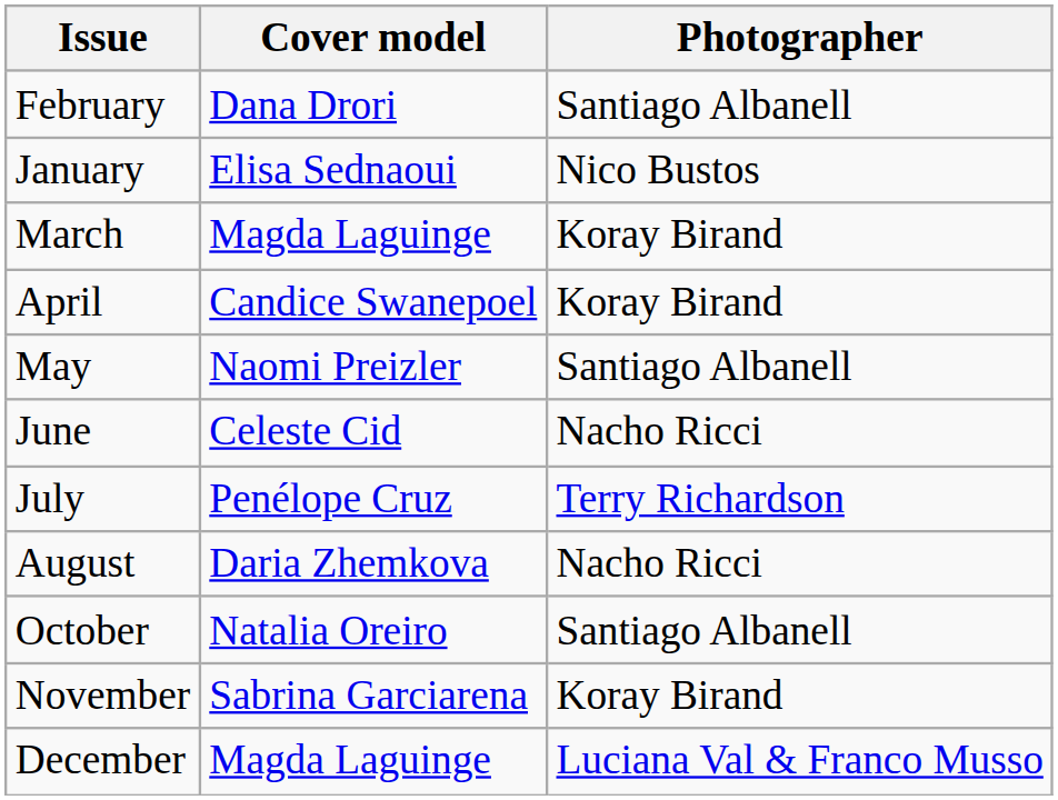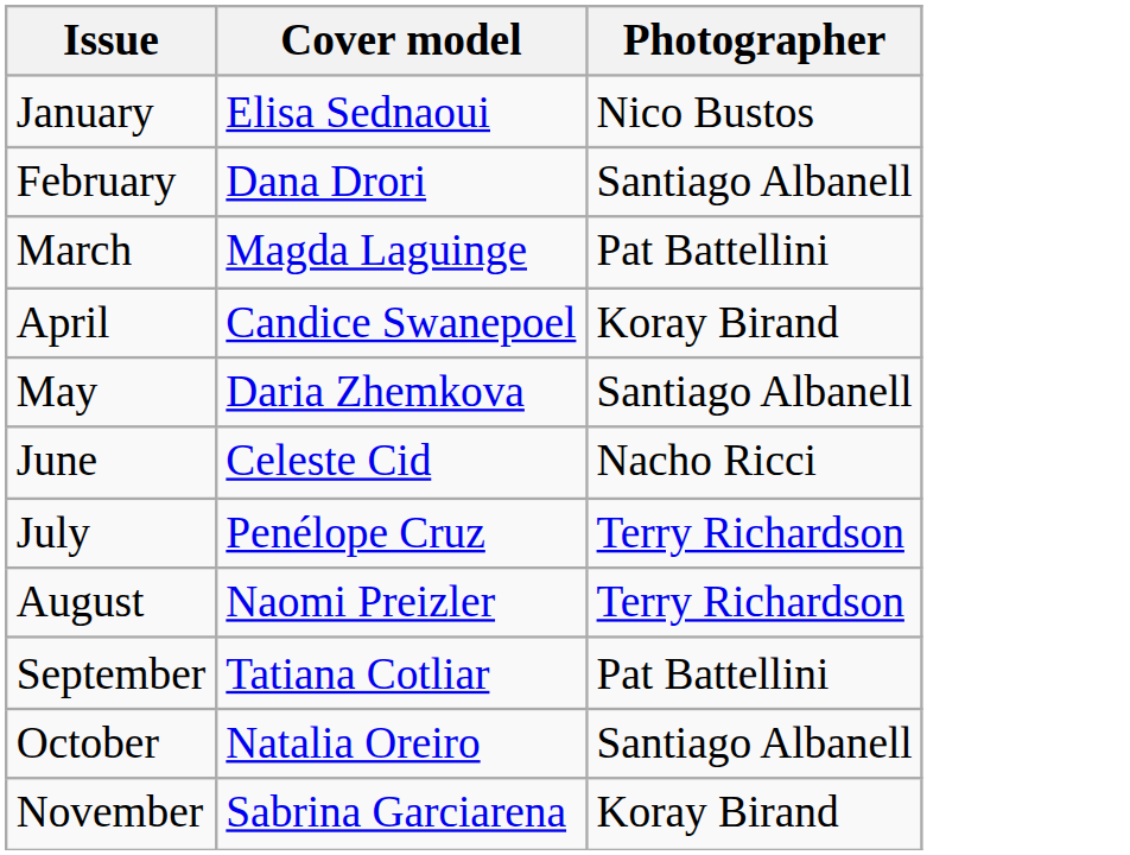rows swapped: January <-> February
March | Photographer: Koray Birand -> Pat Battellini
May | Cover model: Naomi Preizler -> Daria Zhemkova
August | Cover model: Daria Zhemkova -> Naomi Preizler
August | Photographer: Nacho Ricci -> Terry Richardson
+ row: September | Tatiana Cotliar | Pat Battellini
- row: December | Magda Laguinge | Luciana Val & Franco Musso
